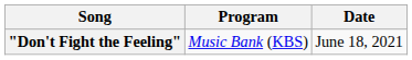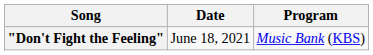columns swapped: Program <-> Date
